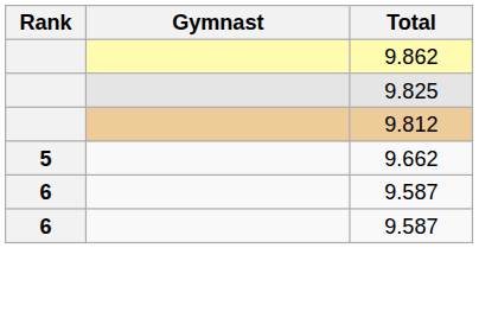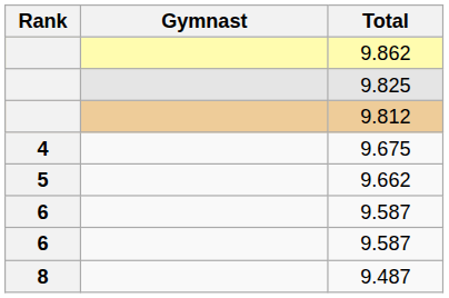+ row: 4 | 9.675
+ row: 8 | 9.487
